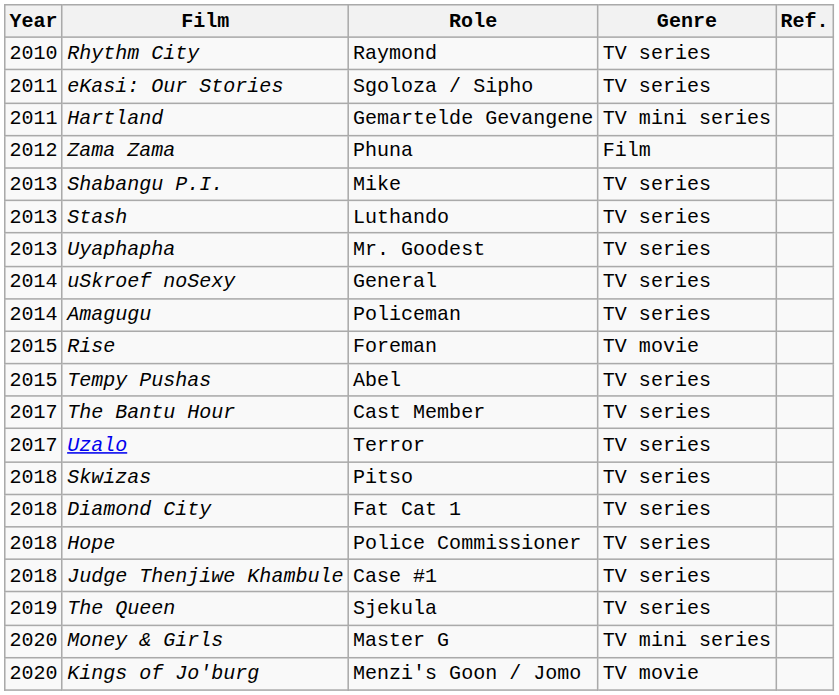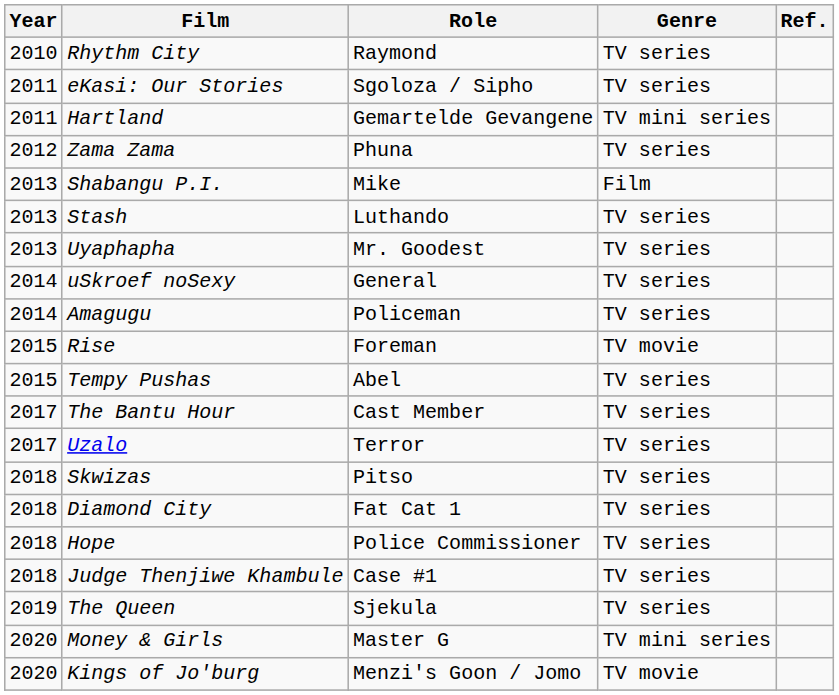Zama Zama | Genre: Film -> TV series
Shabangu P.I. | Genre: TV series -> Film
